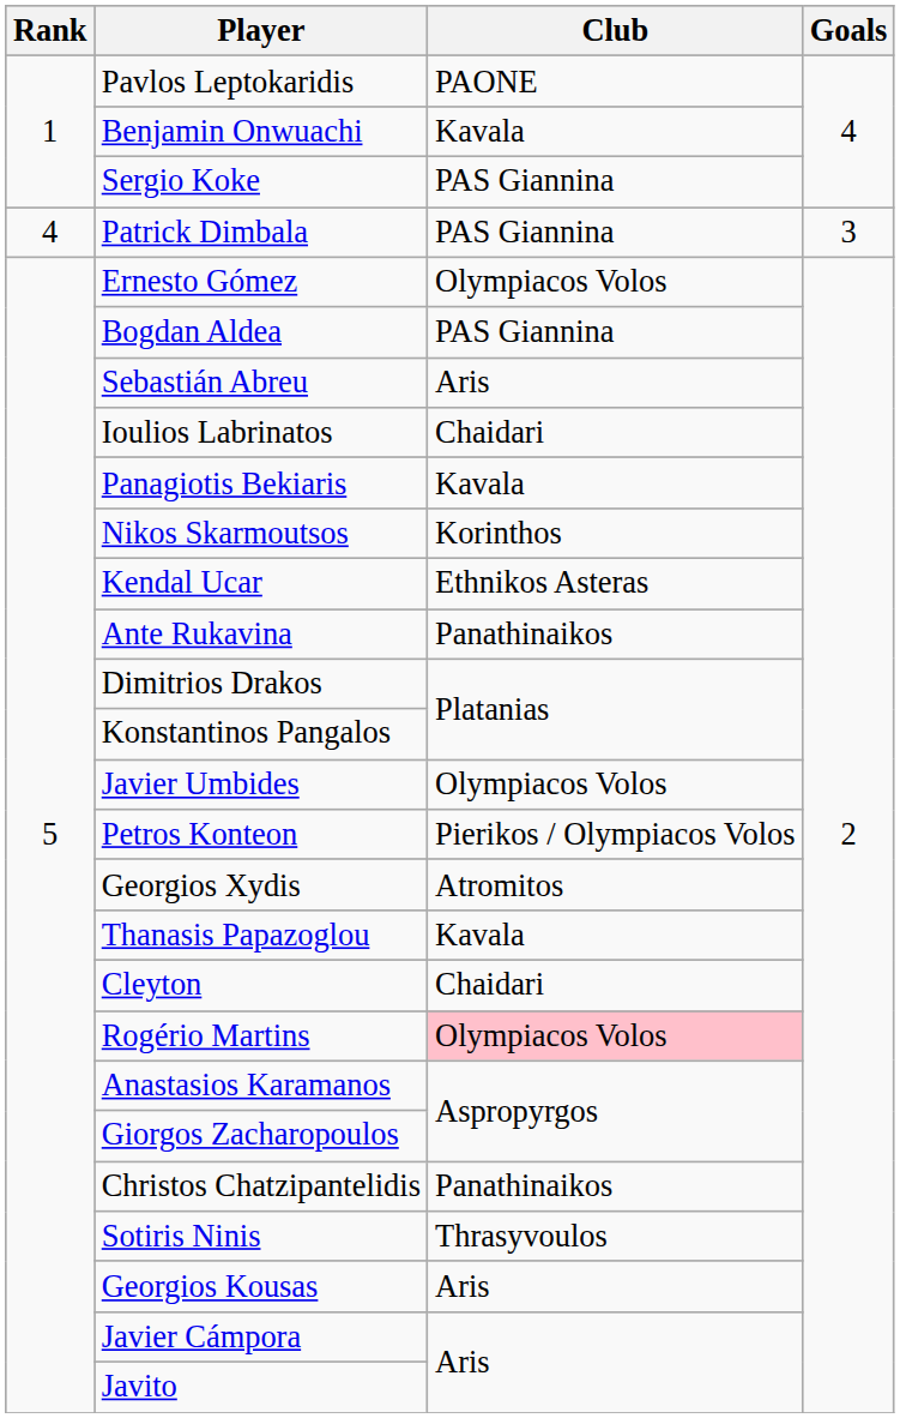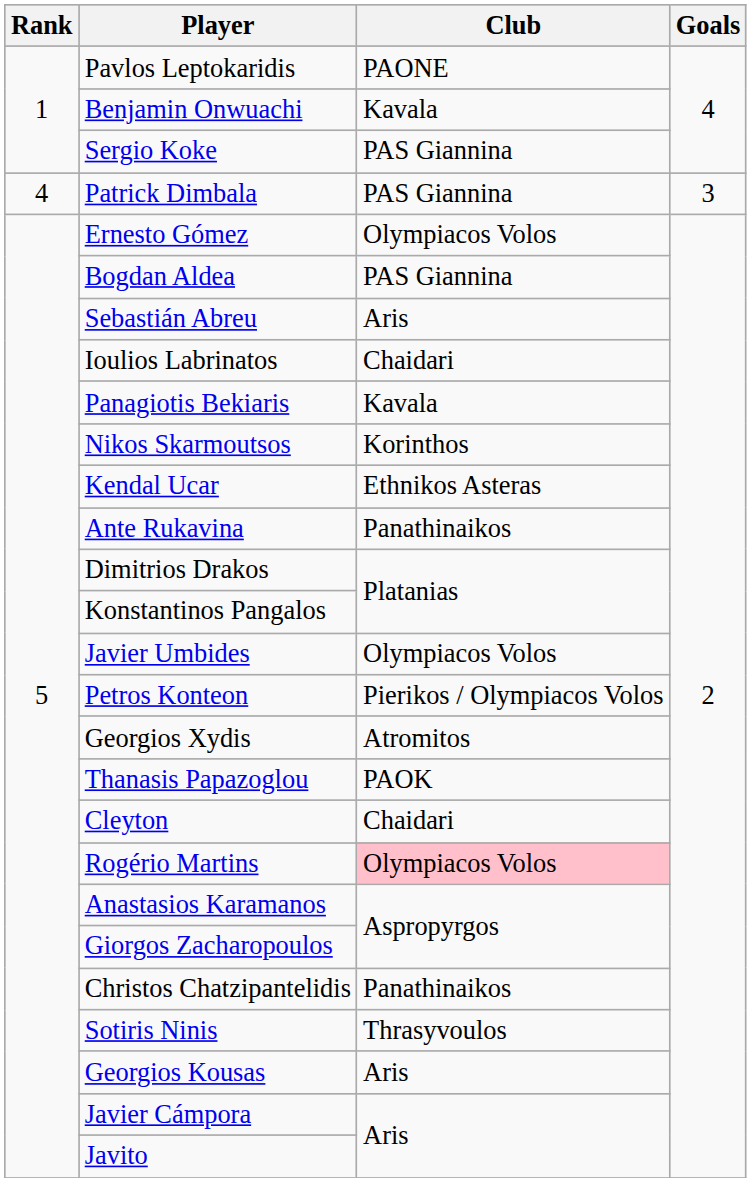Thanasis Papazoglou | Club: Κavala -> PAOK
